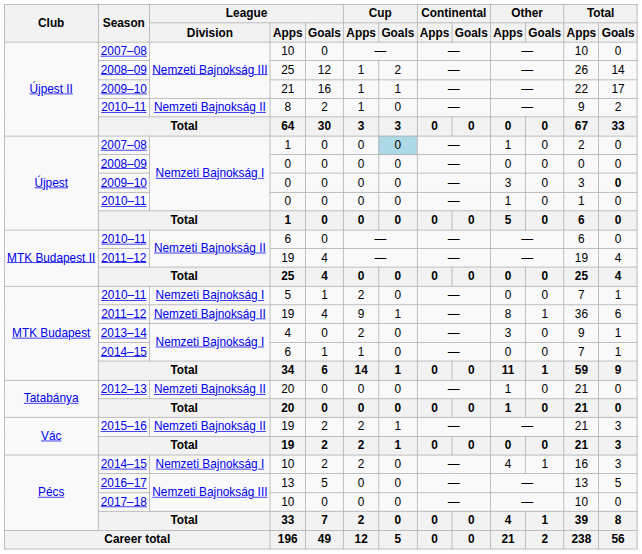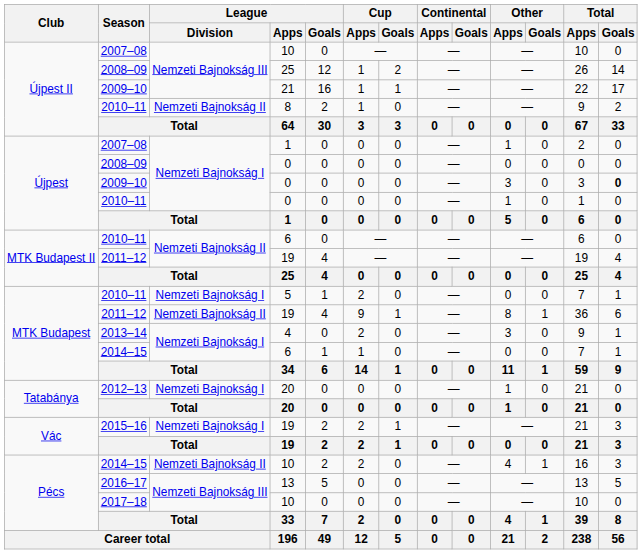2007–08 / 1 | Cup / Goals: lightblue background -> no background
2012–13 / 20 | League / Division: Nemzeti Bajnokság II -> Nemzeti Bajnokság I
2015–16 / 19 | League / Division: Nemzeti Bajnokság II -> Nemzeti Bajnokság I
2014–15 / 10 | League / Division: Nemzeti Bajnokság I -> Nemzeti Bajnokság II
